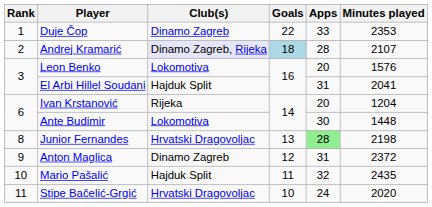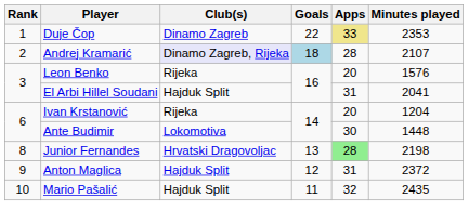Duje Čop | Apps: no background -> khaki background
Leon Benko | Club(s): Lokomotiva -> Rijeka
Anton Maglica | Club(s): Dinamo Zagreb -> Hajduk Split
- row: 11 | Stipe Bačelić-Grgić | Hrvatski Dragovoljac | 10 | 24 | 2020
